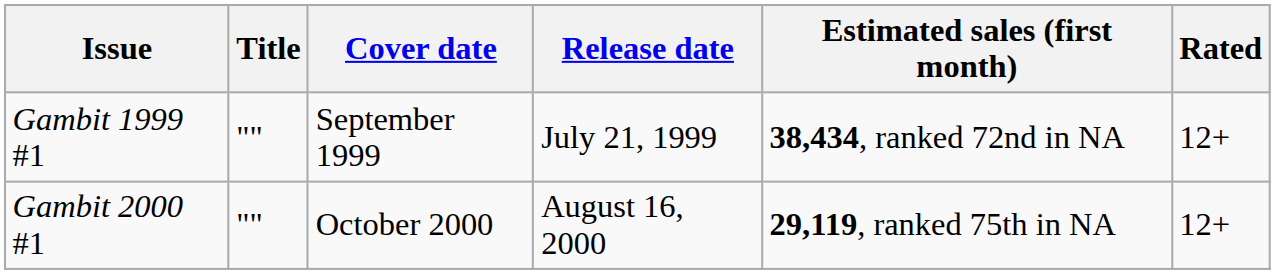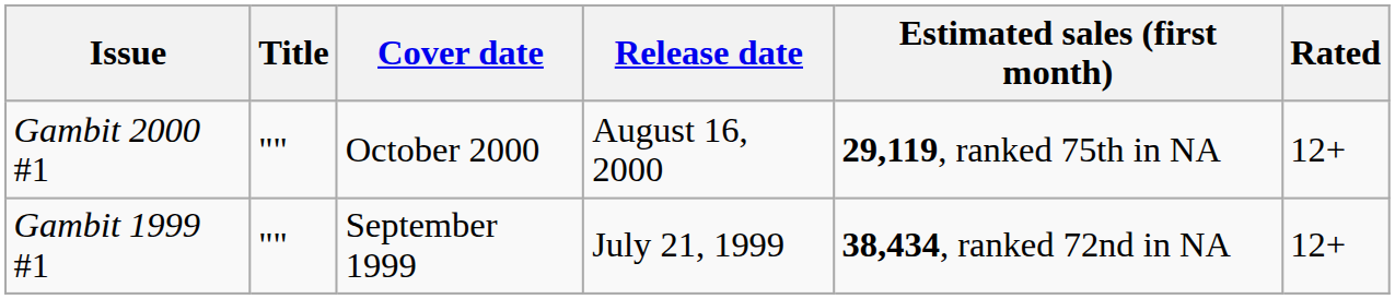rows swapped: Gambit 1999 #1 <-> Gambit 2000 #1
